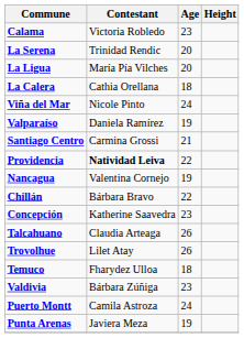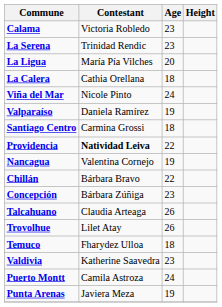La Serena | Age: 20 -> 23
Santiago Centro | Age: 21 -> 18
Concepción | Contestant: Katherine Saavedra -> Bárbara Zúñiga
Valdivia | Contestant: Bárbara Zúñiga -> Katherine Saavedra
